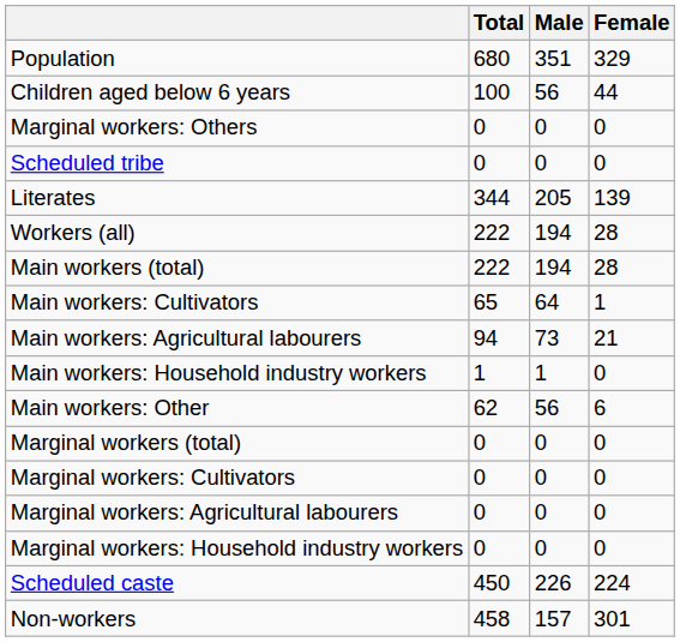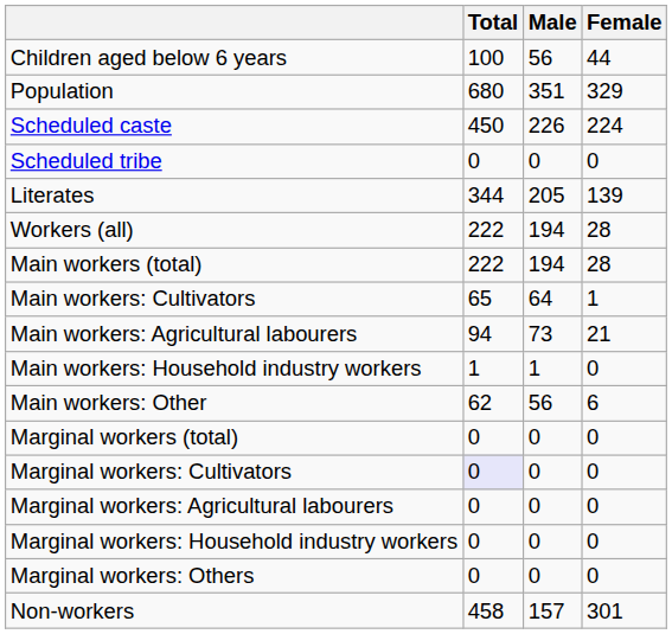rows swapped: Population <-> Children aged below 6 years
rows swapped: Scheduled caste <-> Marginal workers: Others
Marginal workers: Cultivators | Total: no background -> lavender background
